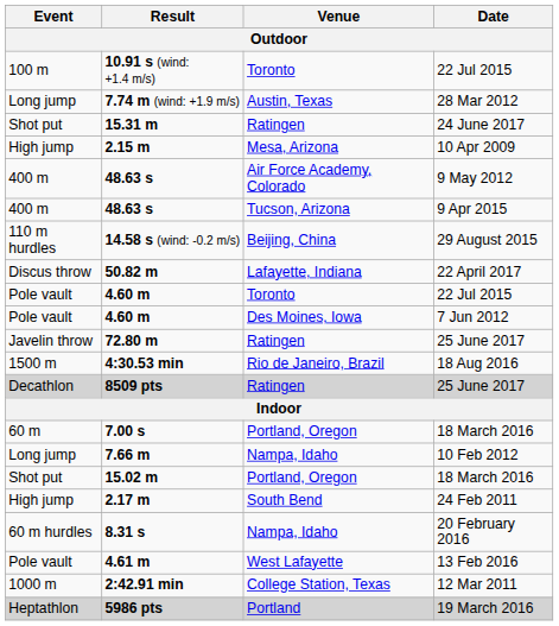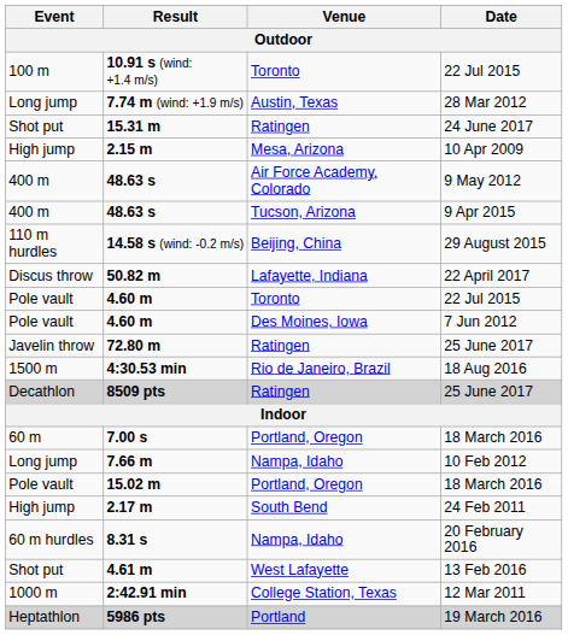15.02 m | Event: Shot put -> Pole vault
4.61 m | Event: Pole vault -> Shot put
